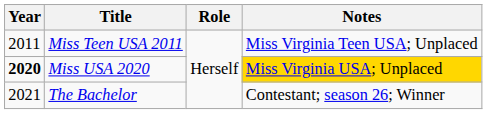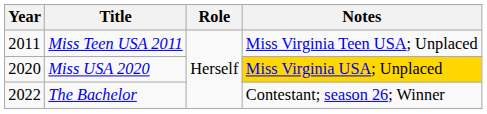Miss USA 2020 | Year: bold -> normal
The Bachelor | Year: 2021 -> 2022
